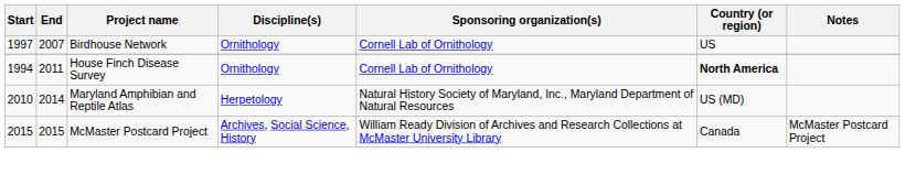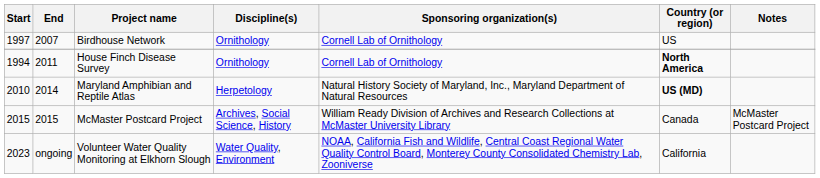Maryland Amphibian and Reptile Atlas | Country (or region): normal -> bold
+ row: 2023 | ongoing | Volunteer Water Quality Monitoring at Elkhorn Slough | Water Quality, Environment | NOAA, California Fish and Wildlife, Central Coast Regional Water Quality Control Board, Monterey County Consolidated Chemistry Lab, Zooniverse | California
